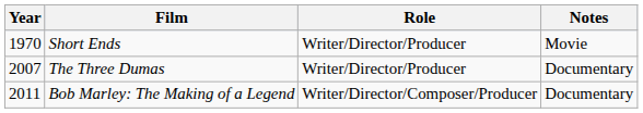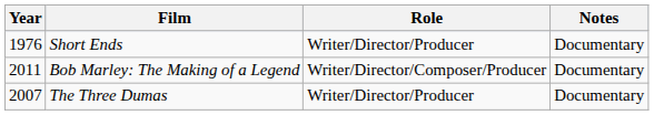Short Ends | Year: 1970 -> 1976
Short Ends | Notes: Movie -> Documentary
rows swapped: The Three Dumas <-> Bob Marley: The Making of a Legend
